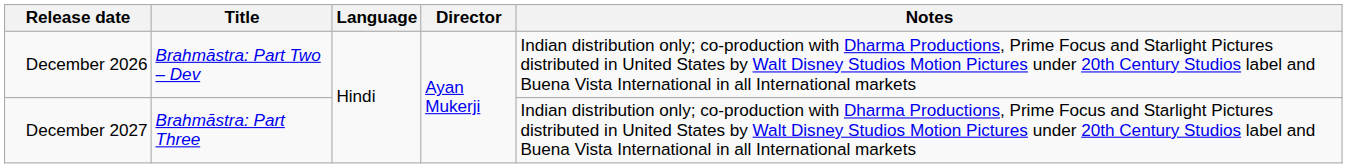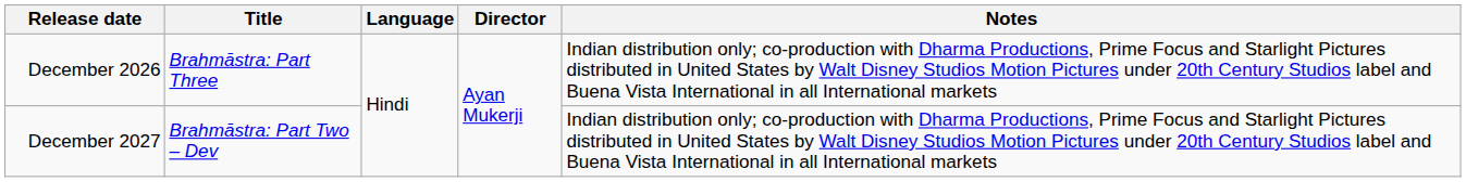December 2026 | Title: Brahmāstra: Part Two – Dev -> Brahmāstra: Part Three
December 2027 | Title: Brahmāstra: Part Three -> Brahmāstra: Part Two – Dev
